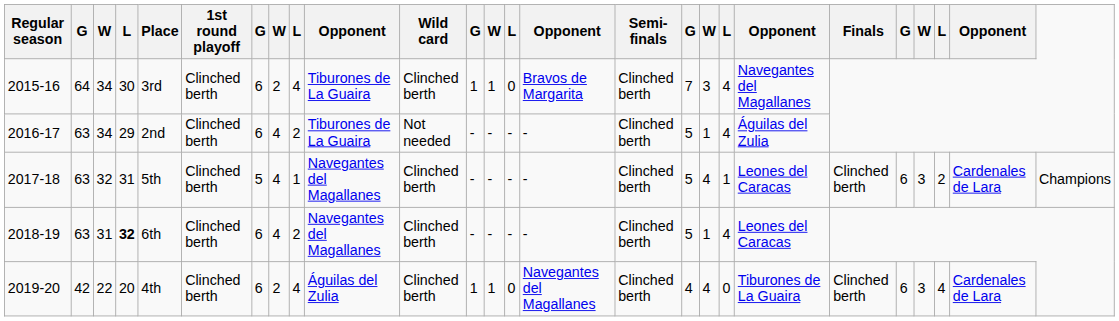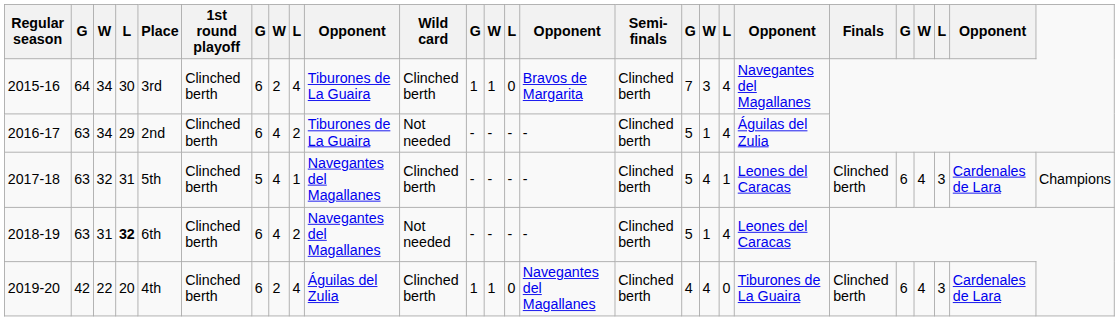2017-18 | column 23: 3 -> 4
2017-18 | column 24: 2 -> 3
2018-19 | Wild card: Clinched berth -> Not needed
2019-20 | column 23: 3 -> 4
2019-20 | column 24: 4 -> 3
